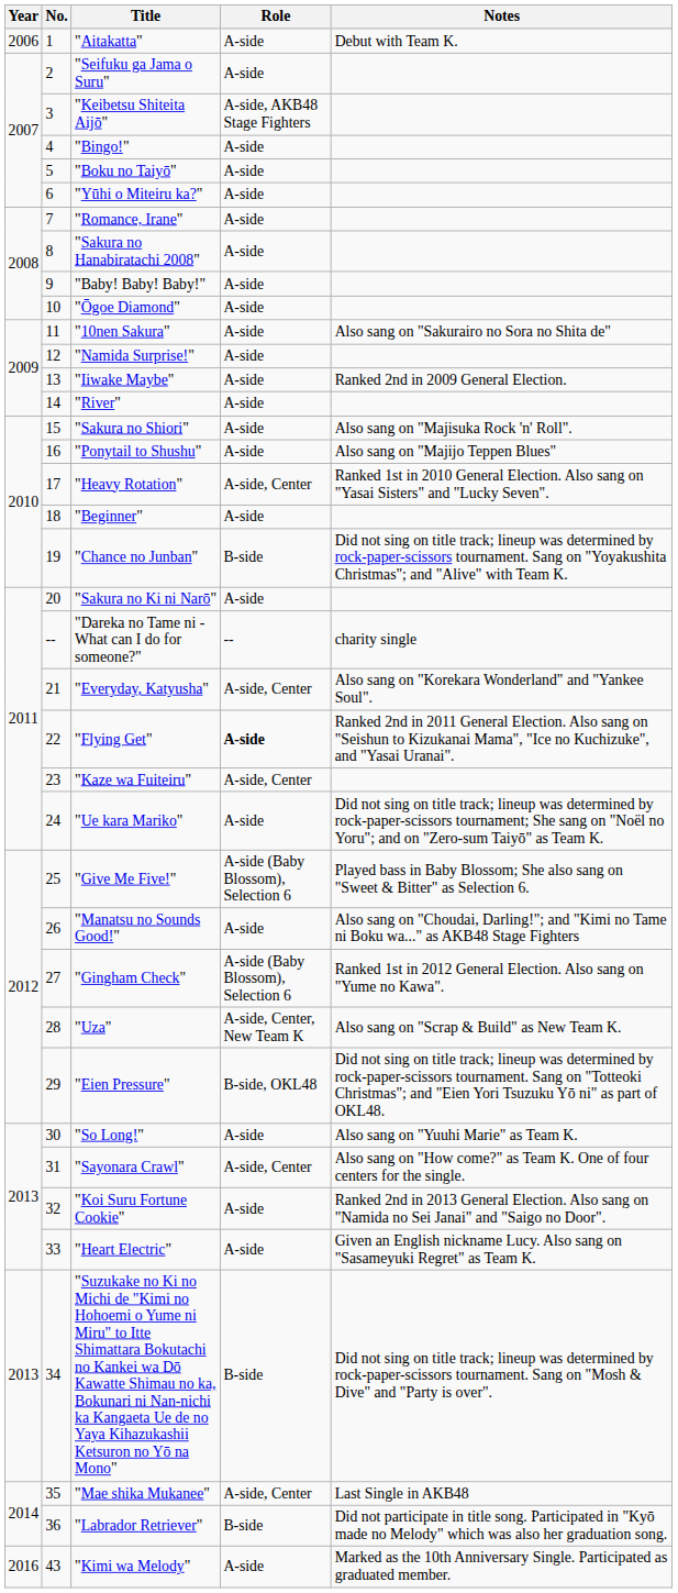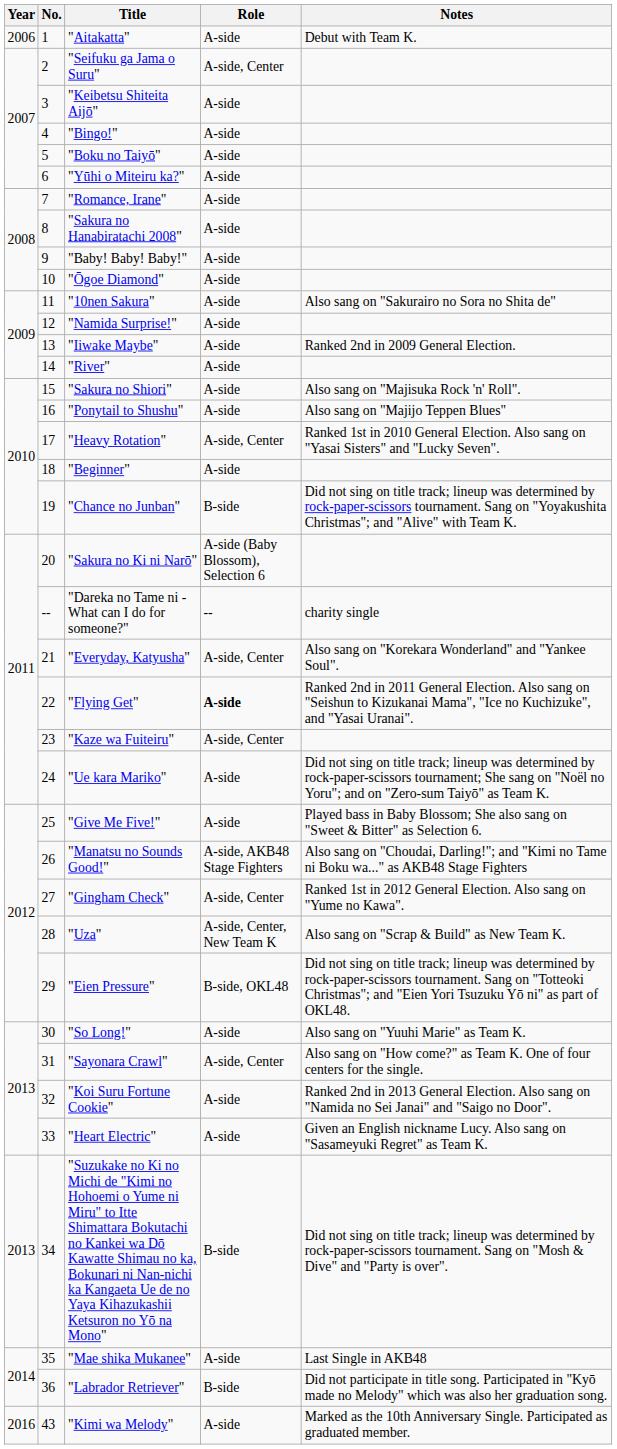"Seifuku ga Jama o Suru" | Role: A-side -> A-side, Center
"Keibetsu Shiteita Aijō" | Role: A-side, AKB48 Stage Fighters -> A-side
"Sakura no Ki ni Narō" | Role: A-side -> A-side (Baby Blossom), Selection 6
"Give Me Five!" | Role: A-side (Baby Blossom), Selection 6 -> A-side
"Manatsu no Sounds Good!" | Role: A-side -> A-side, AKB48 Stage Fighters
"Gingham Check" | Role: A-side (Baby Blossom), Selection 6 -> A-side, Center
"Mae shika Mukanee" | Role: A-side, Center -> A-side
